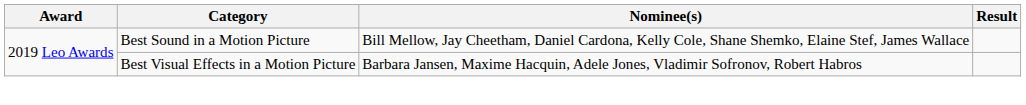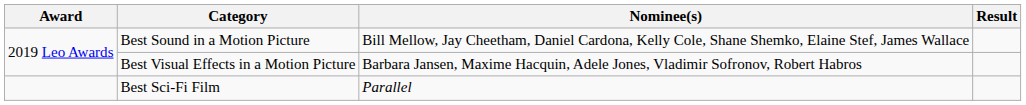+ row: Best Sci-Fi Film | Parallel
